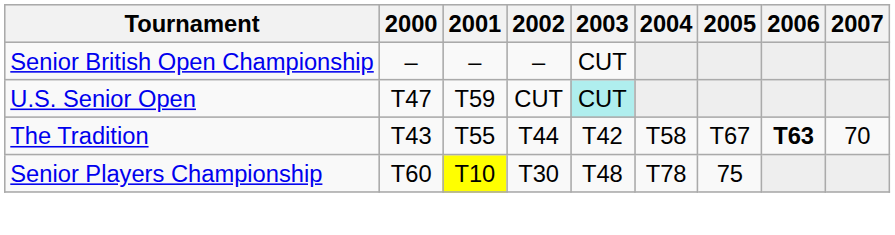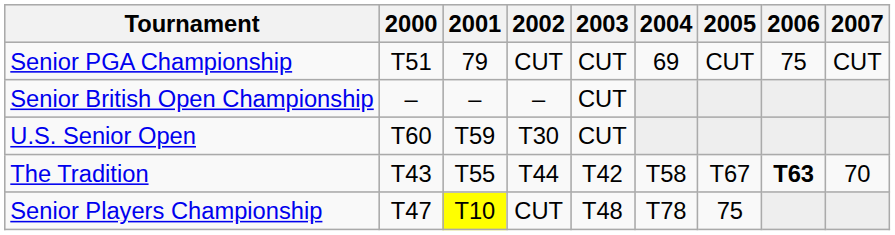+ row: Senior PGA Championship | T51 | 79 | CUT | CUT | 69 | CUT | 75 | CUT
U.S. Senior Open | 2000: T47 -> T60
U.S. Senior Open | 2002: CUT -> T30
U.S. Senior Open | 2003: paleturquoise background -> no background
Senior Players Championship | 2000: T60 -> T47
Senior Players Championship | 2002: T30 -> CUT
